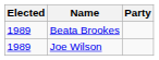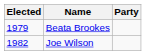Beata Brookes | Elected: 1989 -> 1979
Joe Wilson | Elected: 1989 -> 1982
